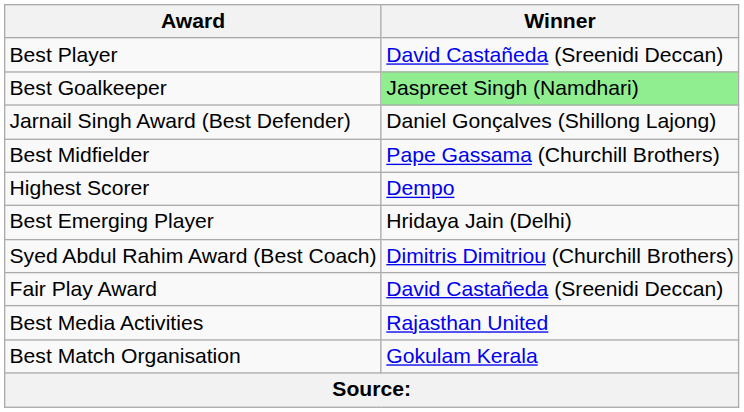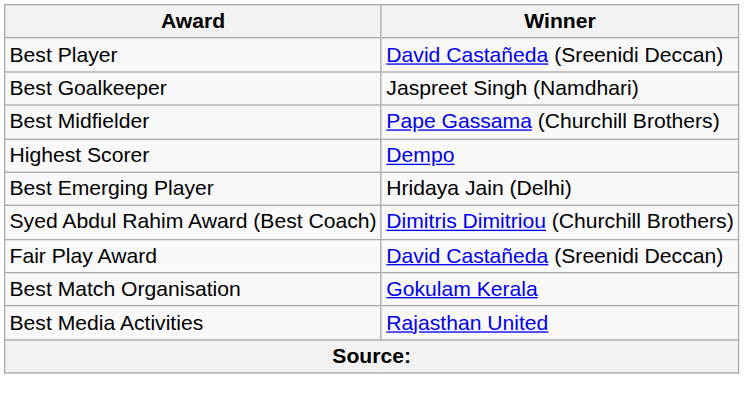Best Goalkeeper | Winner: lightgreen background -> no background
- row: Jarnail Singh Award (Best Defender) | Daniel Gonçalves (Shillong Lajong)
rows swapped: Best Match Organisation <-> Best Media Activities
